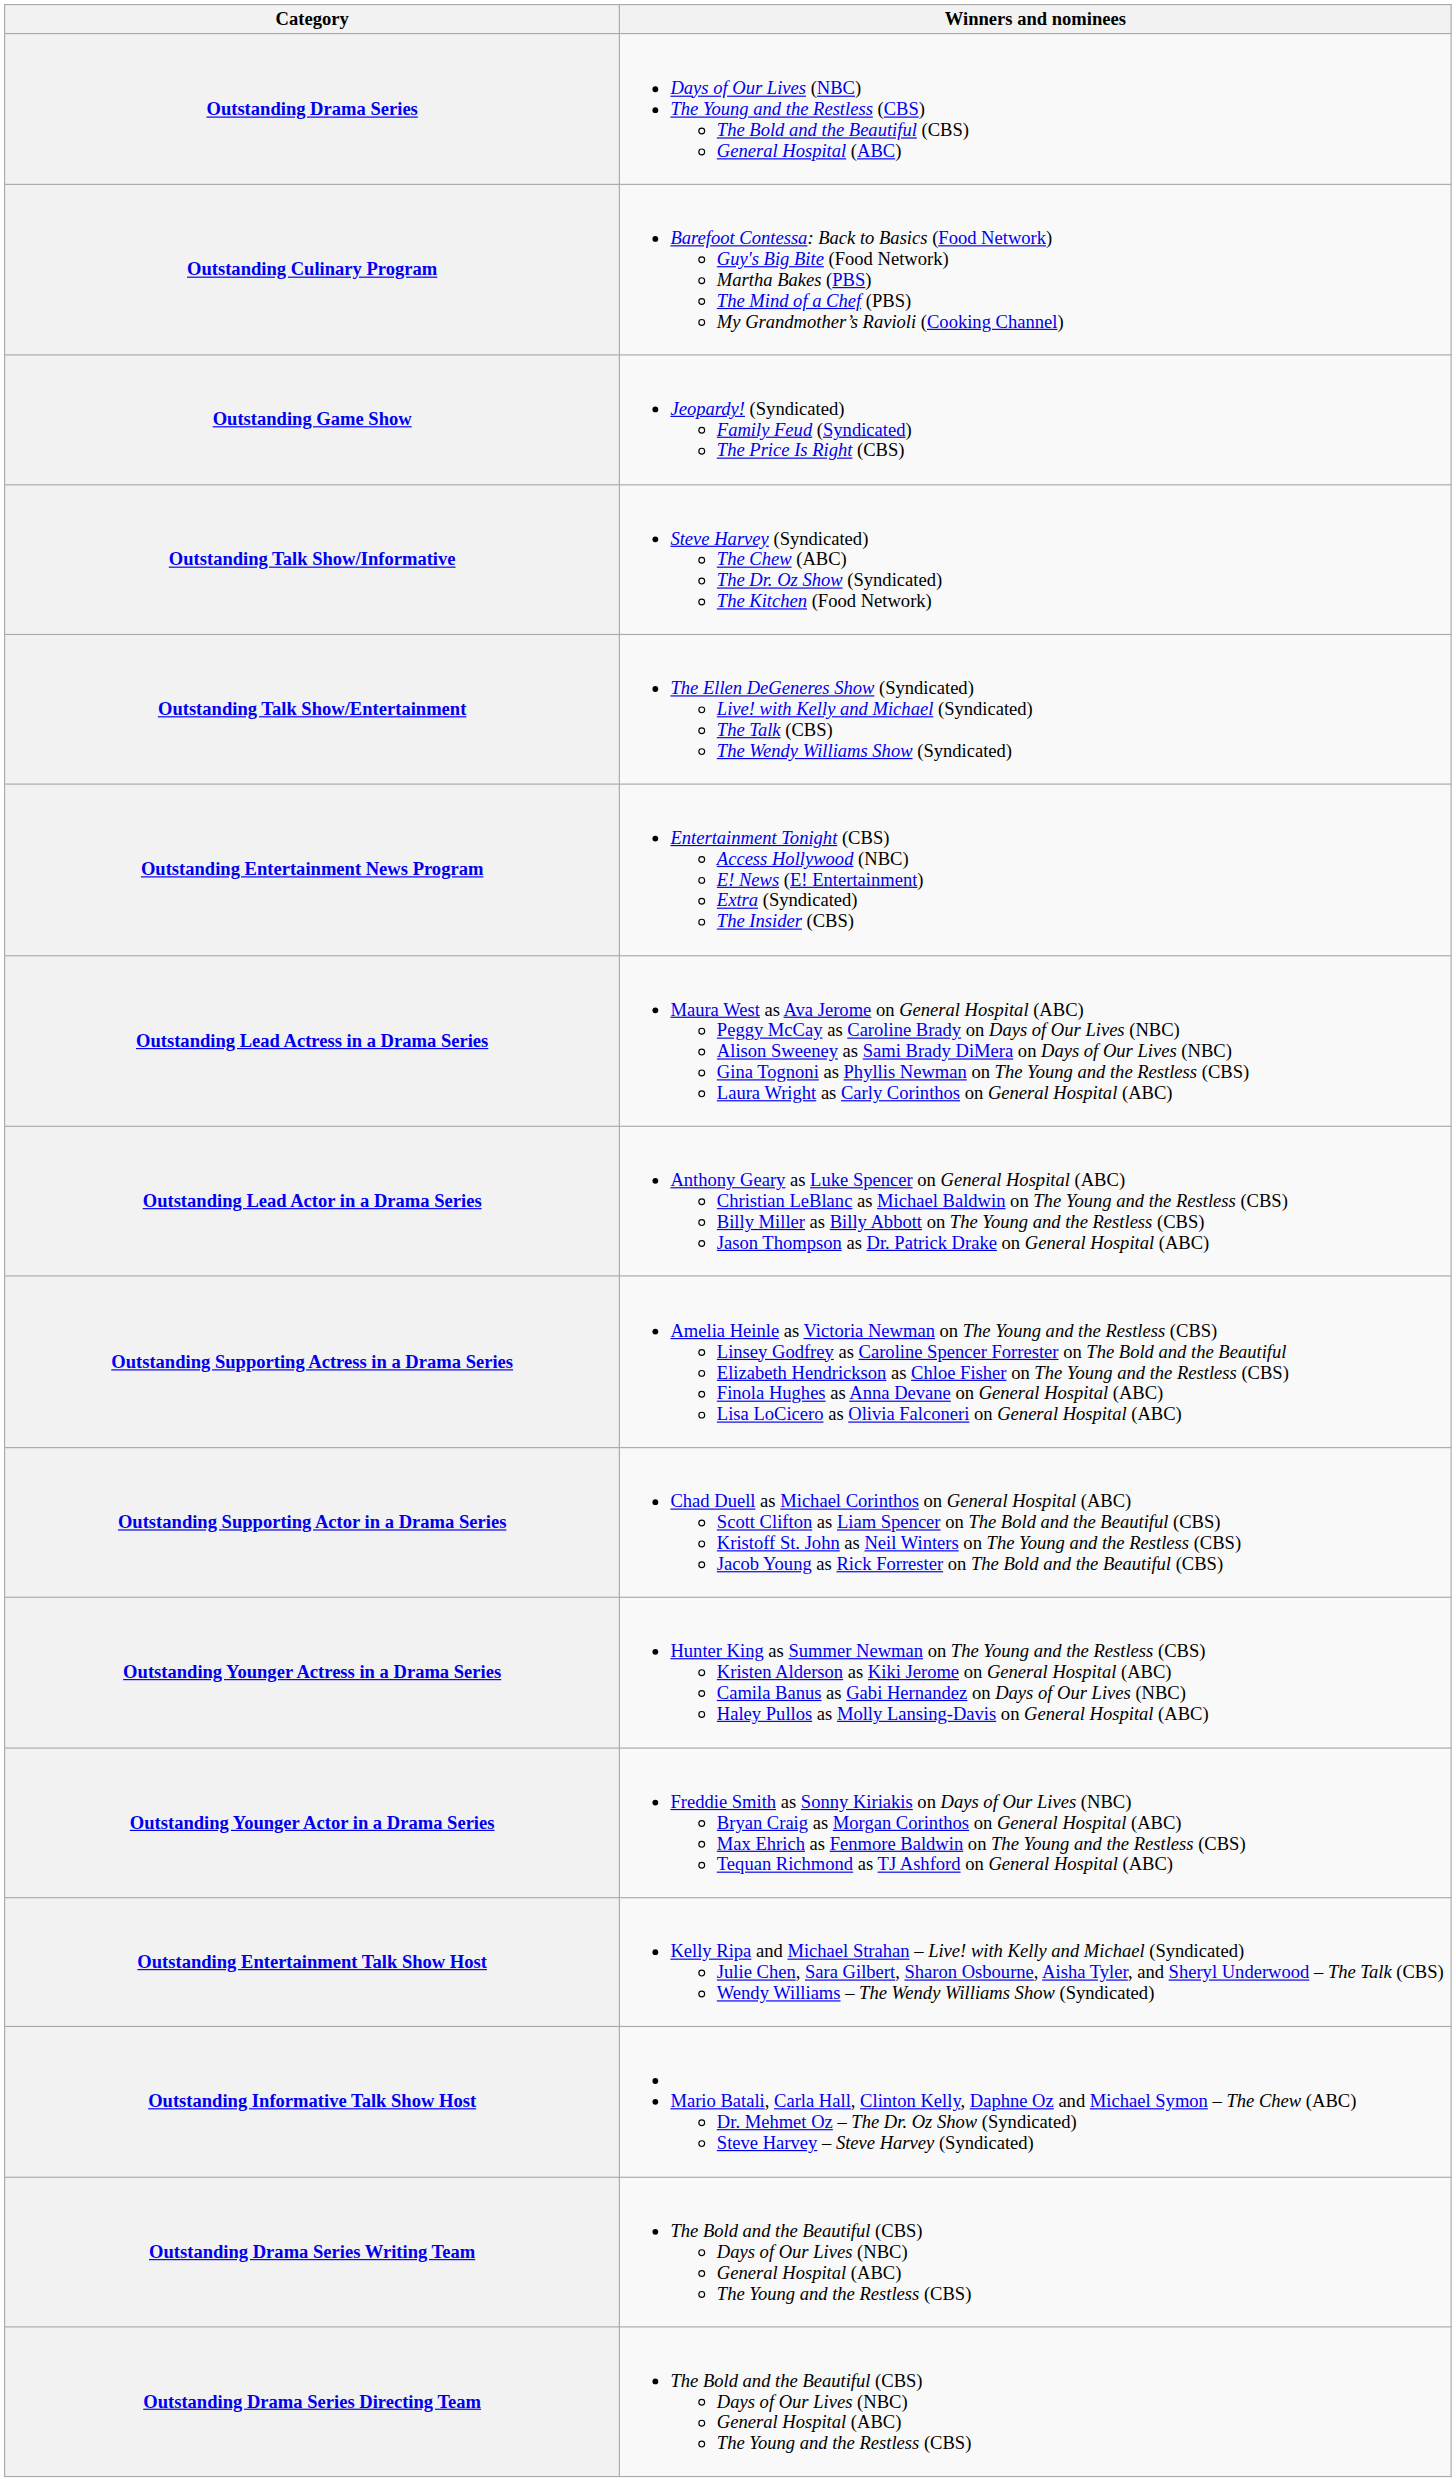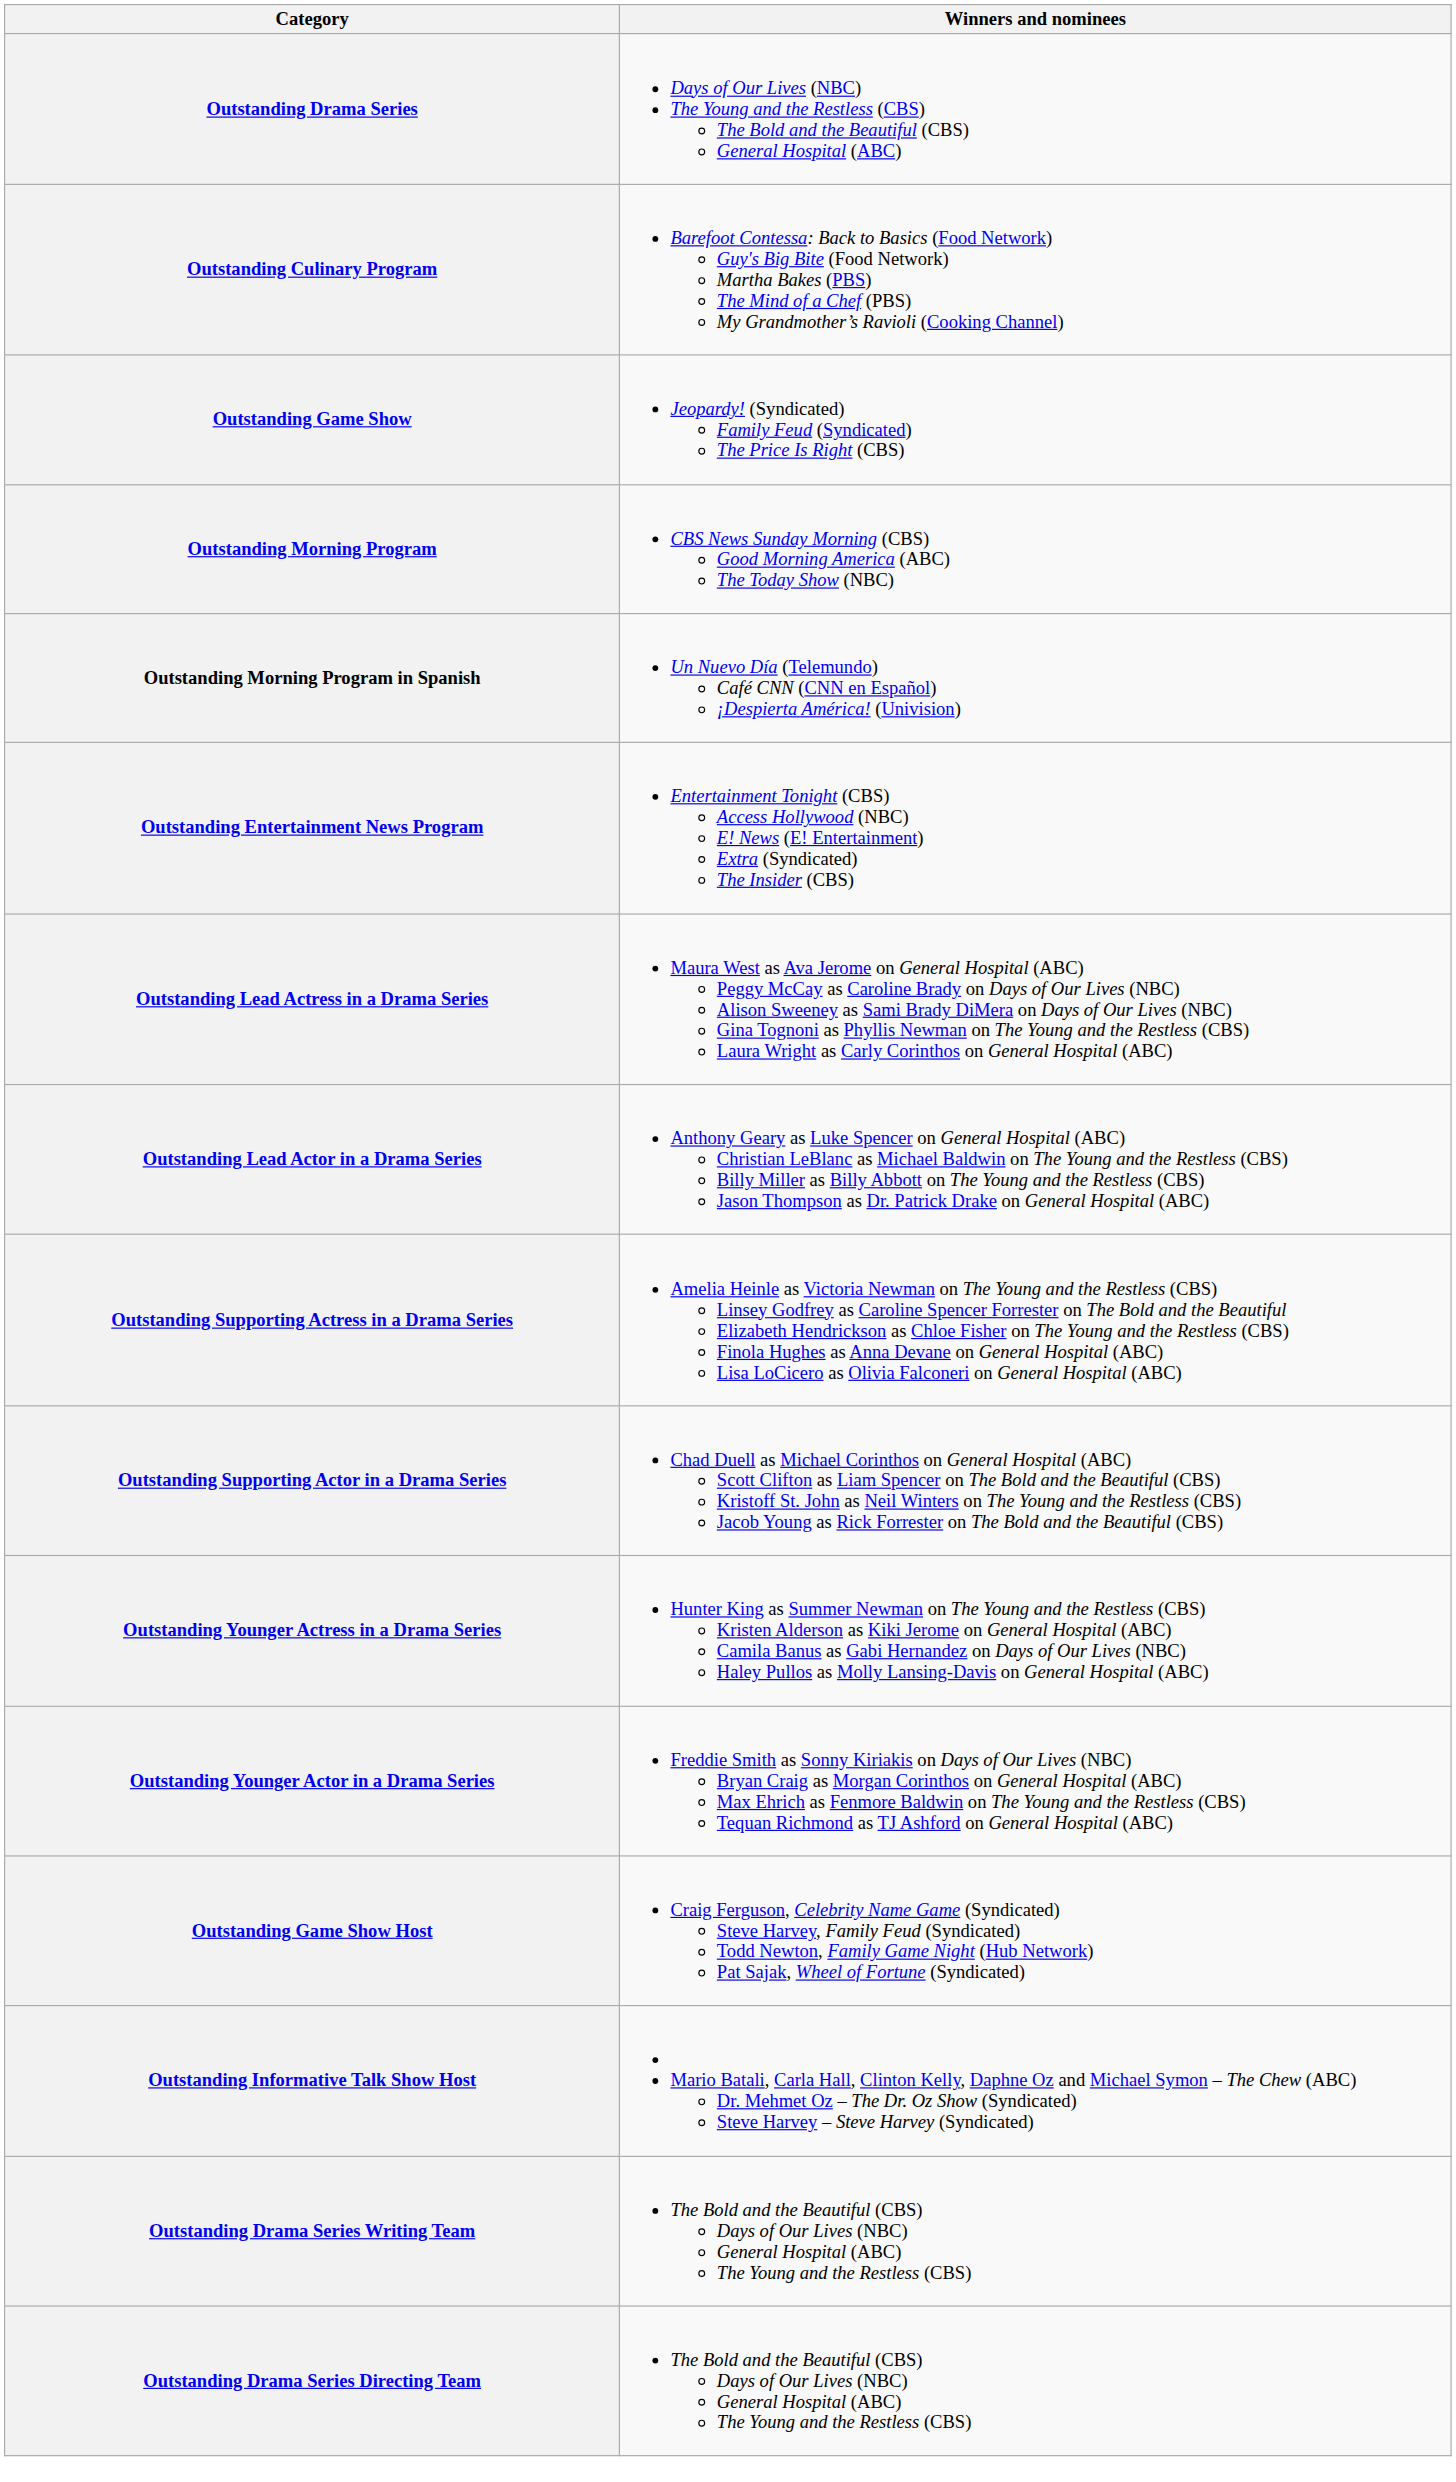+ row: Outstanding Morning Program | CBS News Sunday Morning (CBS) Good Morning America (ABC) The Today Show (NBC)
+ row: Outstanding Morning Program in Spanish | Un Nuevo Día (Telemundo) Café CNN (CNN en Español) ¡Despierta América! (Univision)
- row: Outstanding Talk Show/Informative | Steve Harvey (Syndicated) The Chew (ABC) The Dr. Oz Show (Syndicated) The Kitchen (Food Network)
- row: Outstanding Talk Show/Entertainment | The Ellen DeGeneres Show (Syndicated) Live! with Kelly and Michael (Syndicated) The Talk (CBS) The Wendy Williams Show (Syndicated)
+ row: Outstanding Game Show Host | Craig Ferguson, Celebrity Name Game (Syndicated) Steve Harvey, Family Feud (Syndicated) Todd Newton, Family Game Night (Hub Network) Pat Sajak, Wheel of Fortune (Syndicated)
- row: Outstanding Entertainment Talk Show Host | Kelly Ripa and Michael Strahan – Live! with Kelly and Michael (Syndicated) Julie Chen, Sara Gilbert, Sharon Osbourne, Aisha Tyler, and Sheryl Underwood – The Talk (CBS) Wendy Williams – The Wendy Williams Show (Syndicated)
